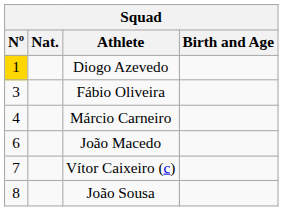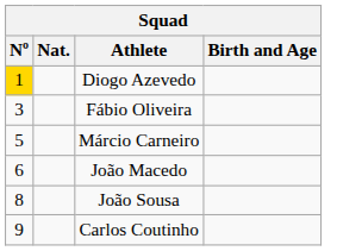Márcio Carneiro | Nº: 4 -> 5
- row: 7 | Vítor Caixeiro (c)
+ row: 9 | Carlos Coutinho
